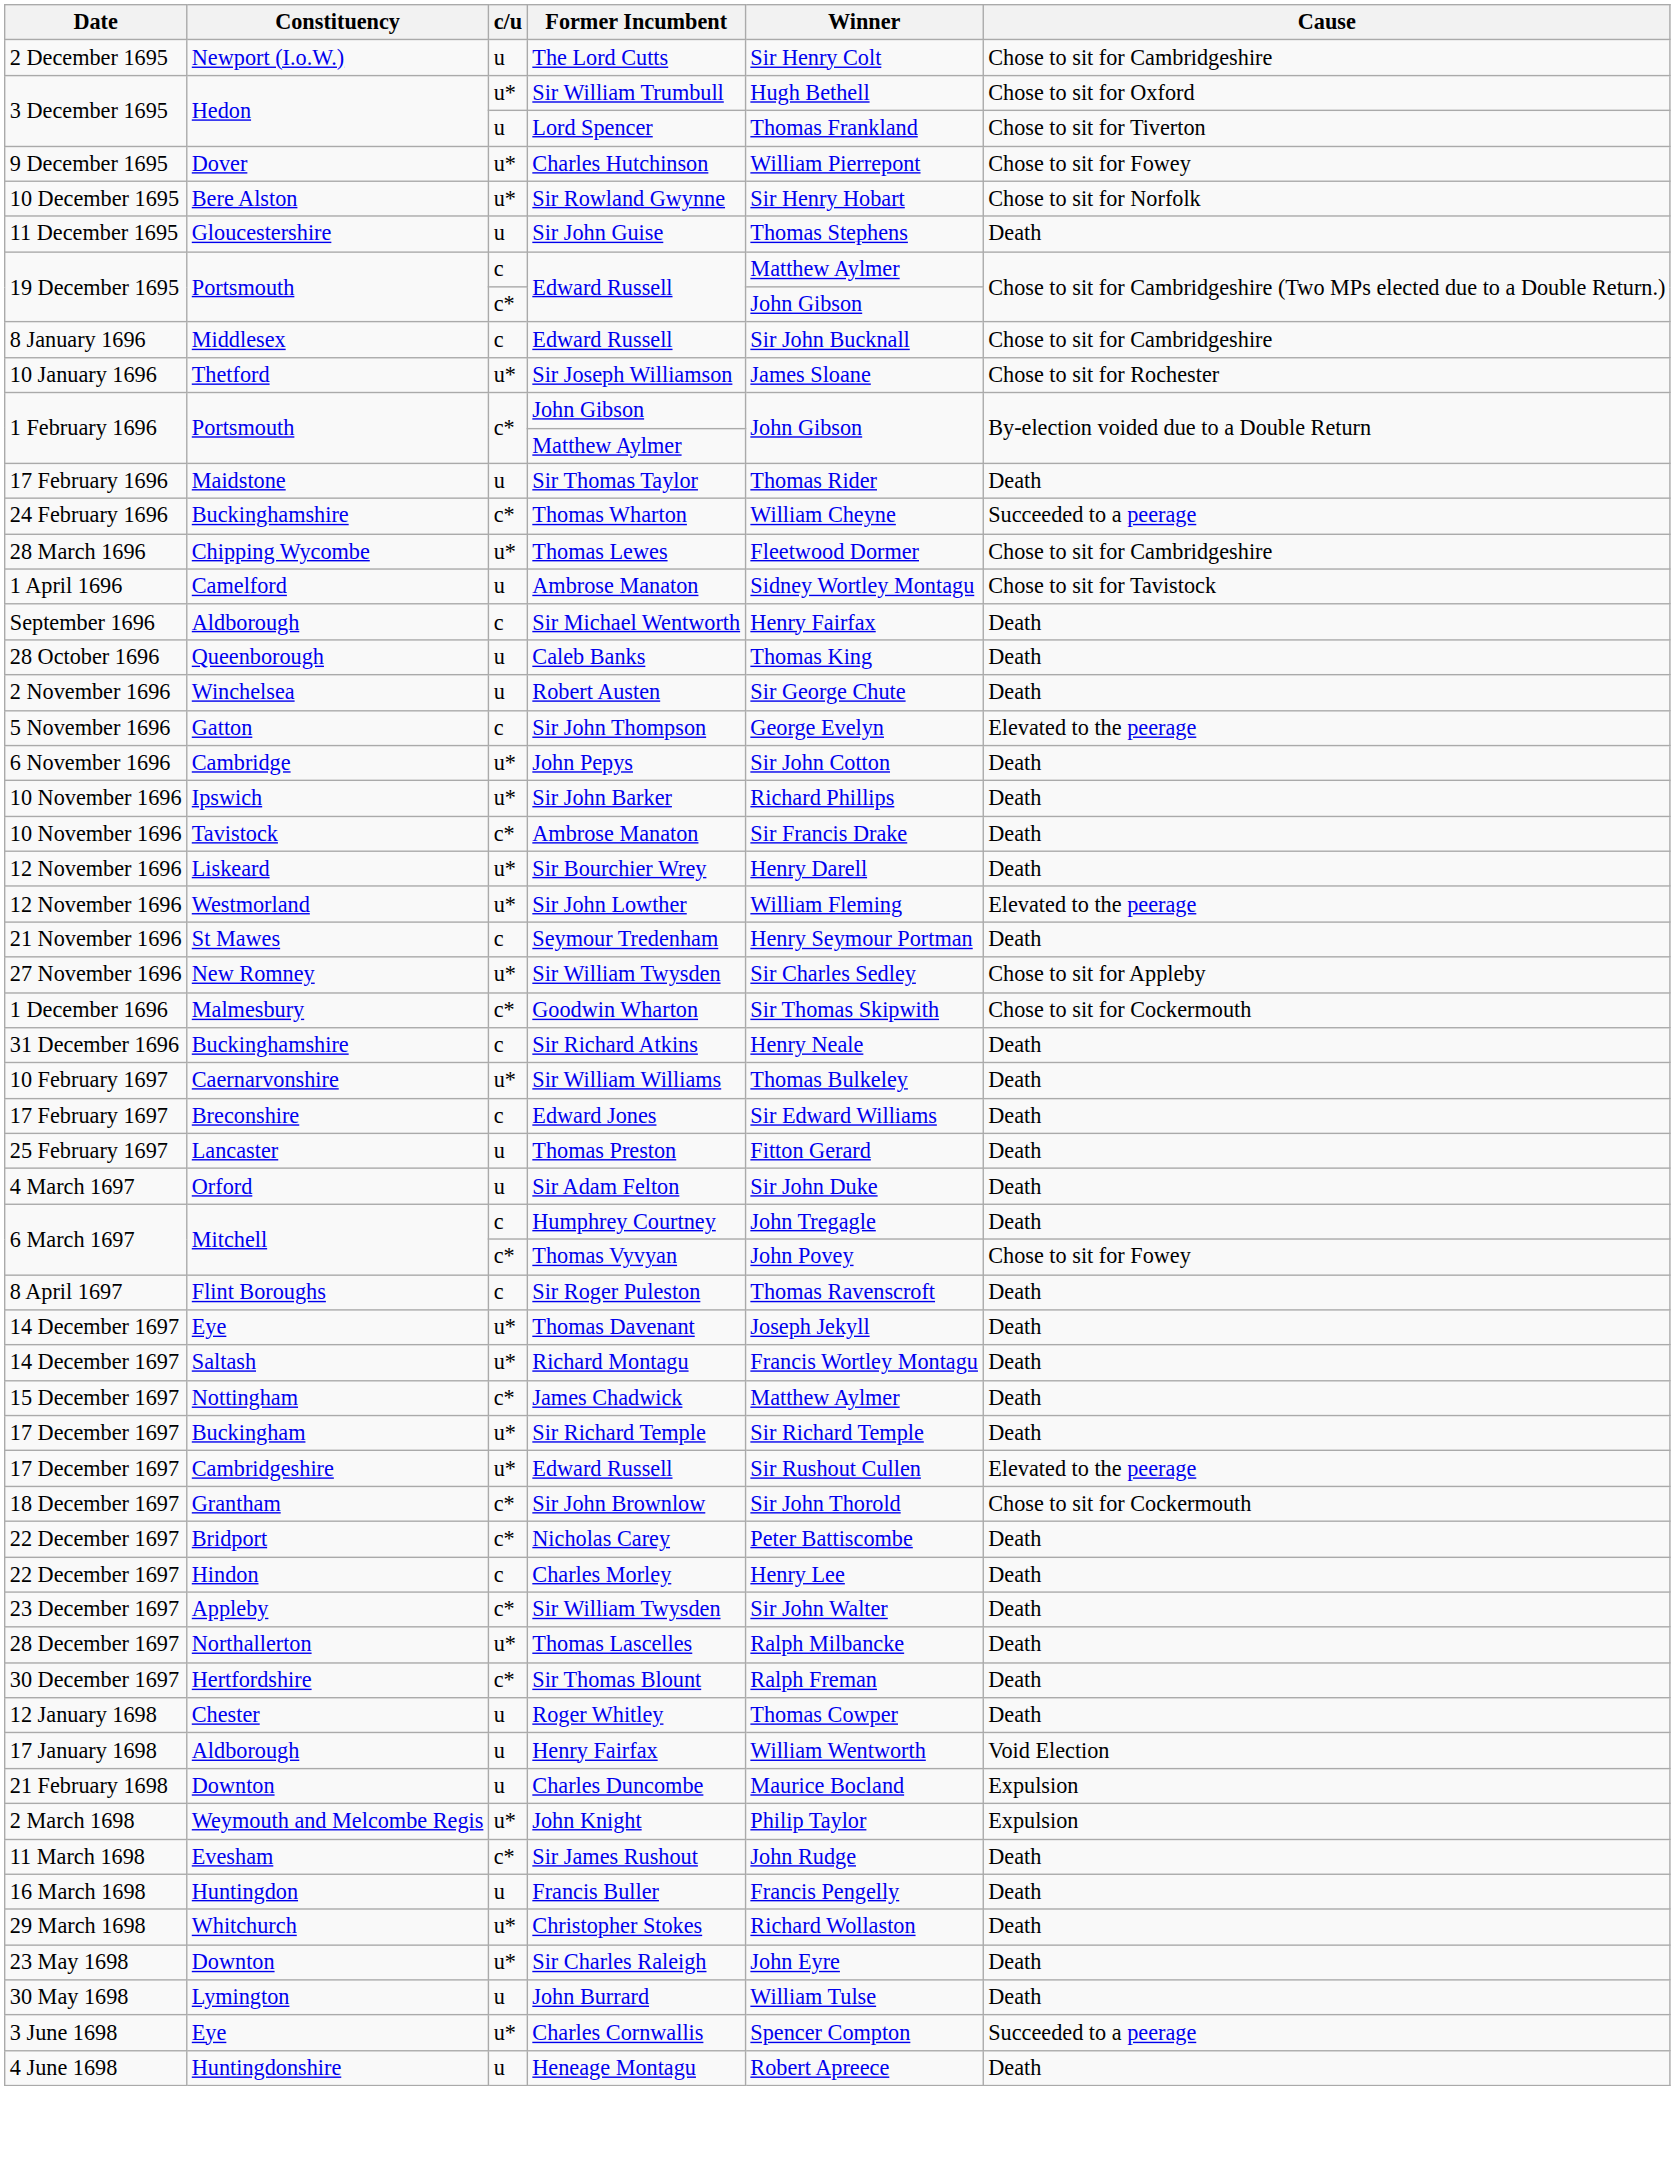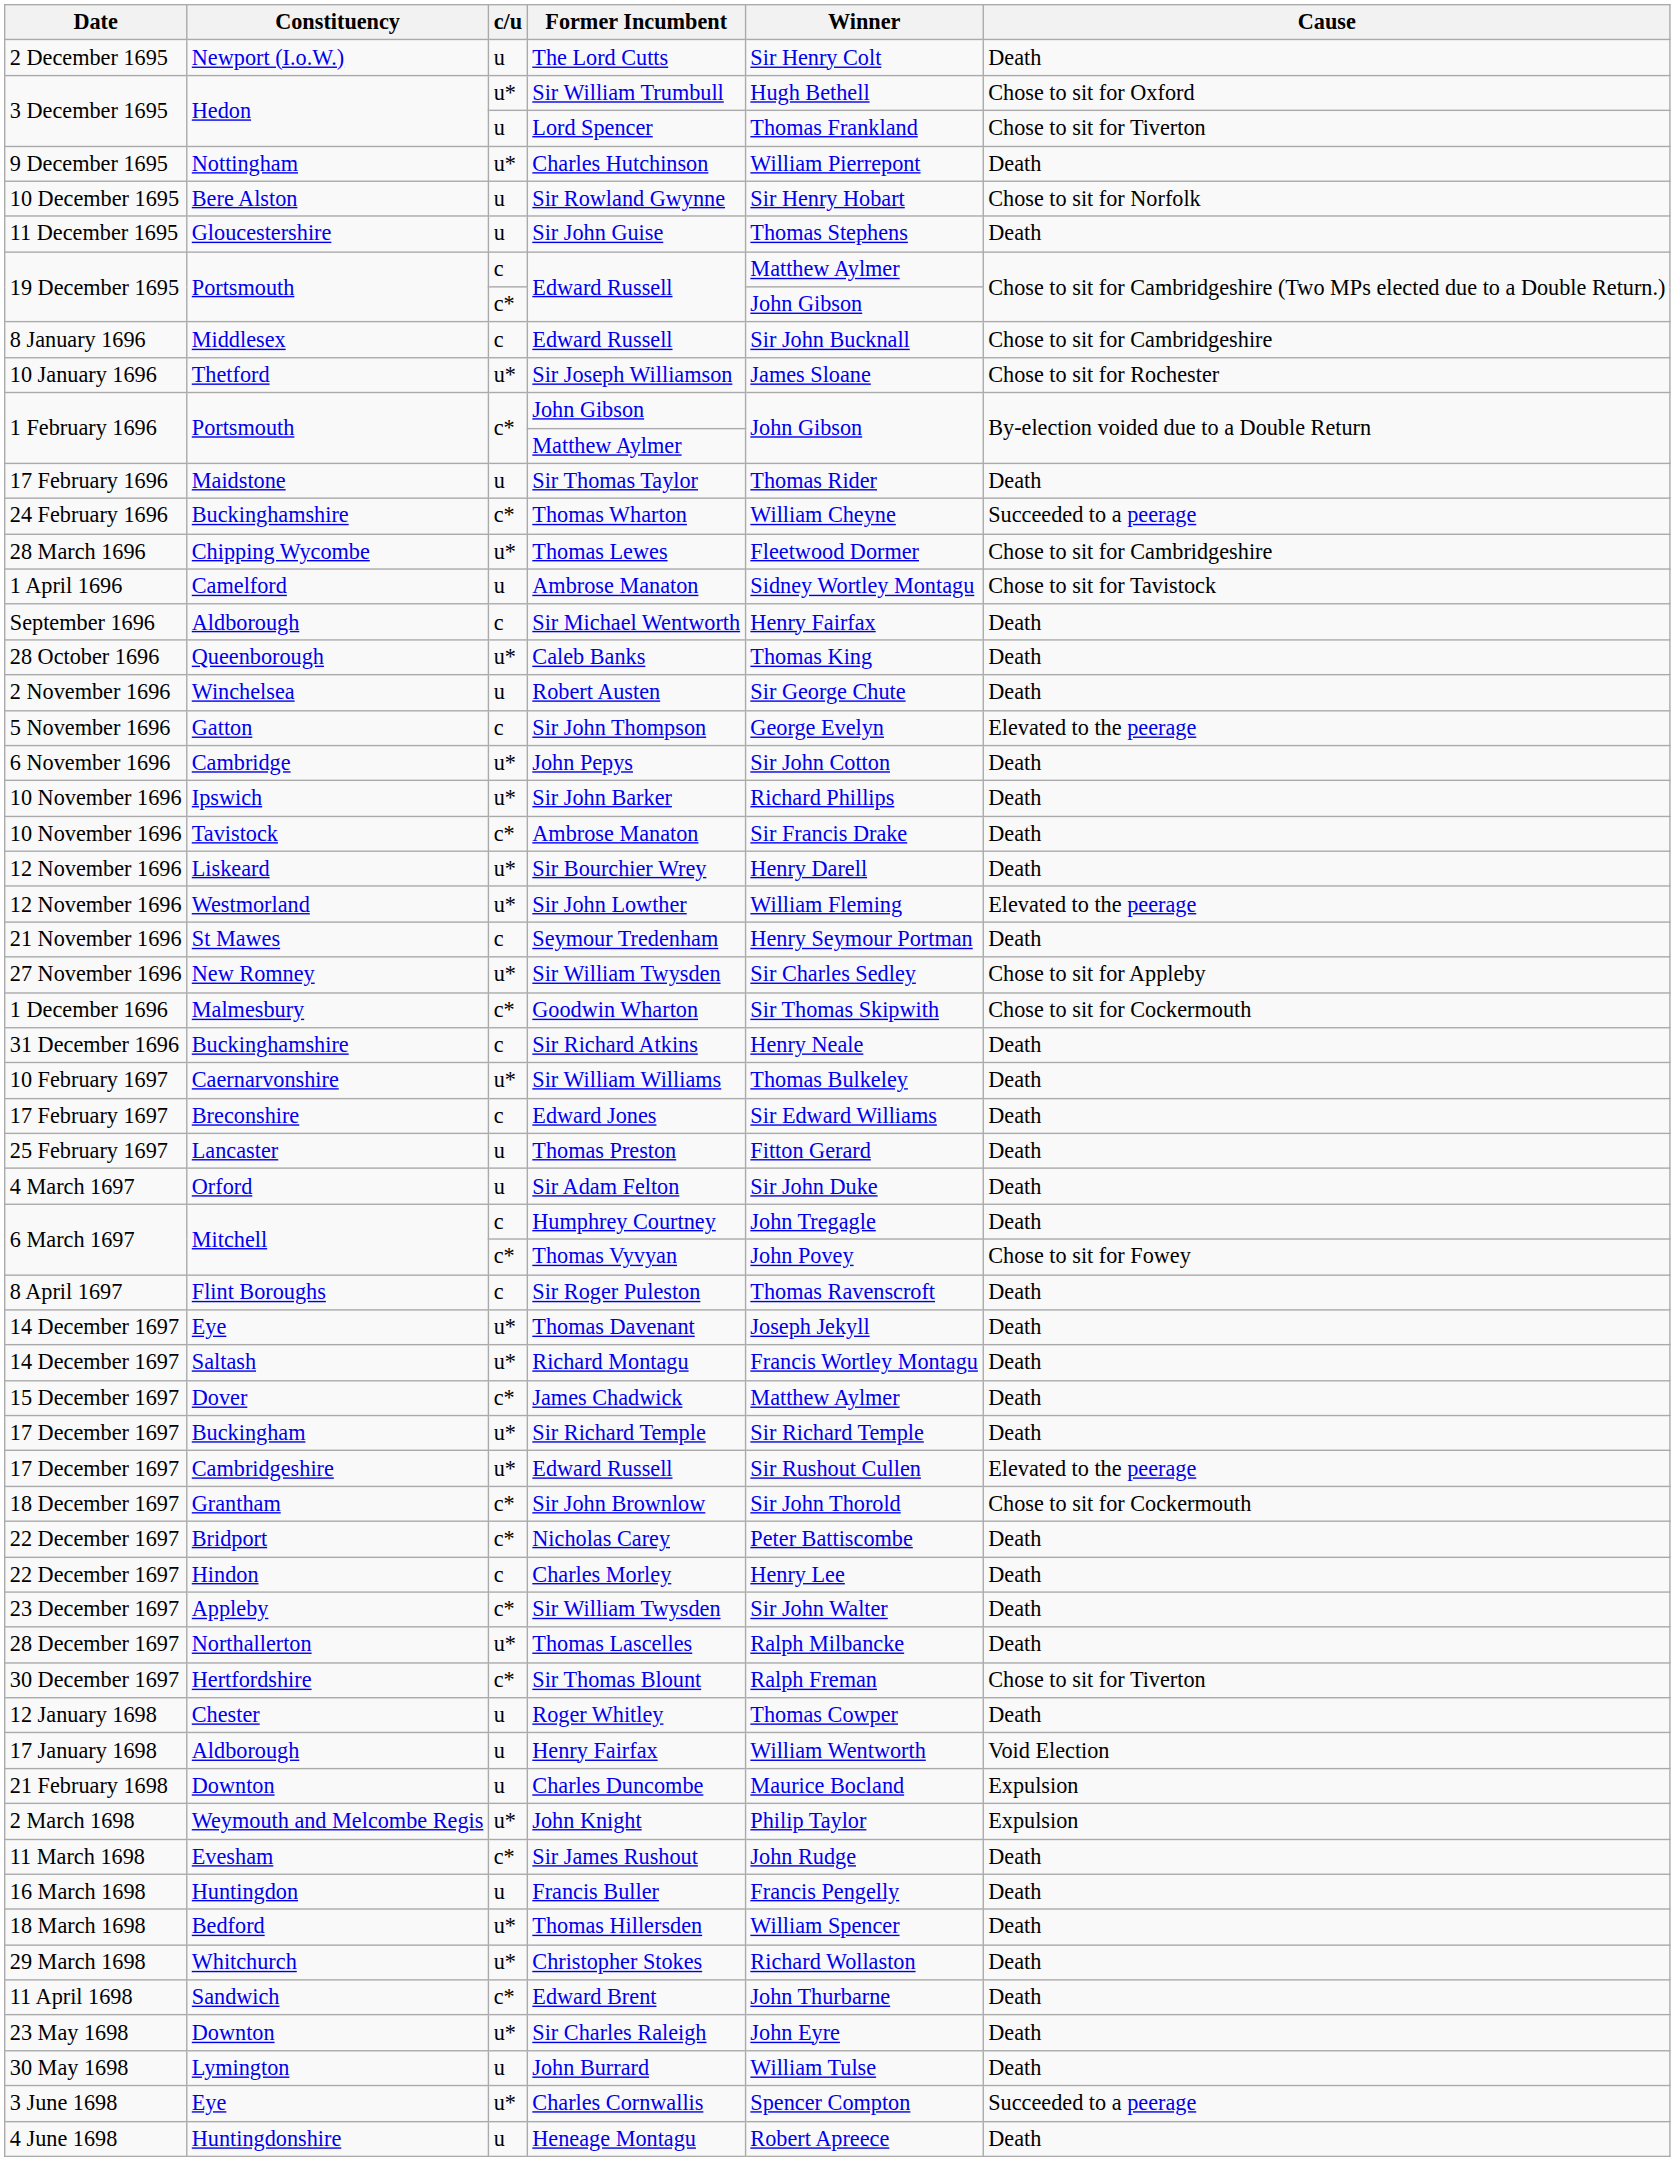The Lord Cutts | Cause: Chose to sit for Cambridgeshire -> Death
Charles Hutchinson | Constituency: Dover -> Nottingham
Charles Hutchinson | Cause: Chose to sit for Fowey -> Death
Sir Rowland Gwynne | c/u: u* -> u
Caleb Banks | c/u: u -> u*
James Chadwick | Constituency: Nottingham -> Dover
Sir Thomas Blount | Cause: Death -> Chose to sit for Tiverton
+ row: 18 March 1698 | Bedford | u* | Thomas Hillersden | William Spencer | Death
+ row: 11 April 1698 | Sandwich | c* | Edward Brent | John Thurbarne | Death
